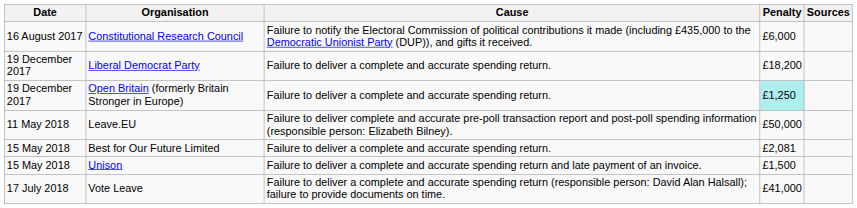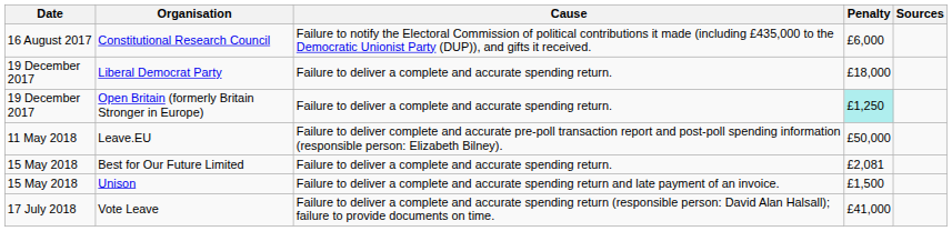Liberal Democrat Party | Penalty: £18,200 -> £18,000
